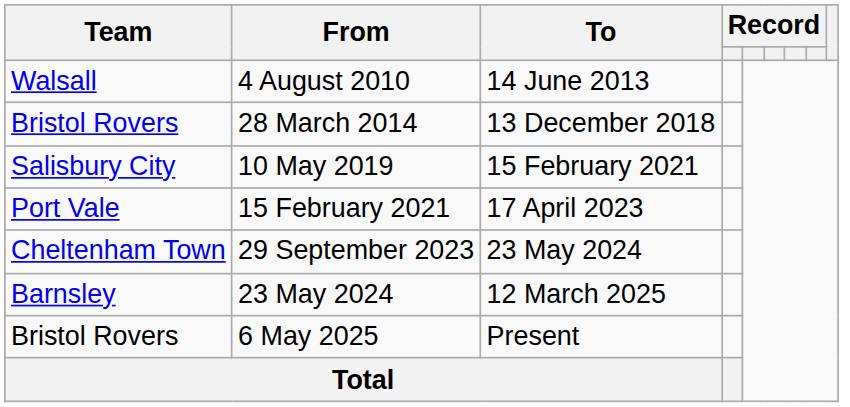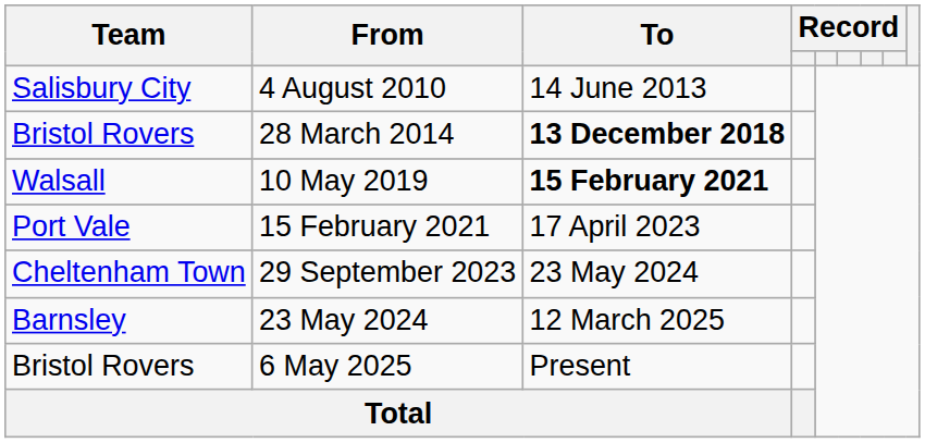4 August 2010 | Team: Walsall -> Salisbury City
28 March 2014 | To: normal -> bold
10 May 2019 | Team: Salisbury City -> Walsall
10 May 2019 | To: normal -> bold
